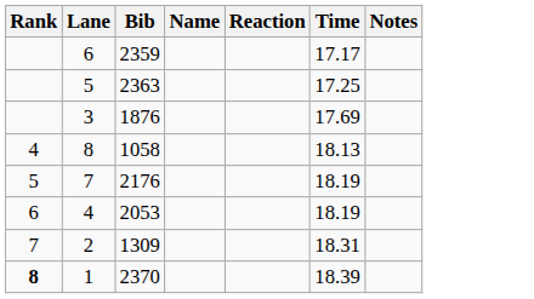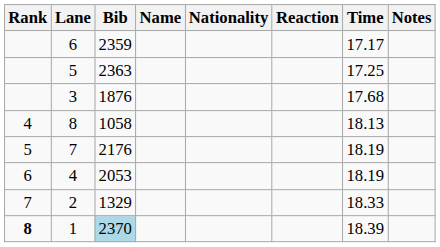+ column: Nationality
3 | Time: 17.69 -> 17.68
2 | Bib: 1309 -> 1329
2 | Time: 18.31 -> 18.33
1 | Bib: no background -> lightblue background
